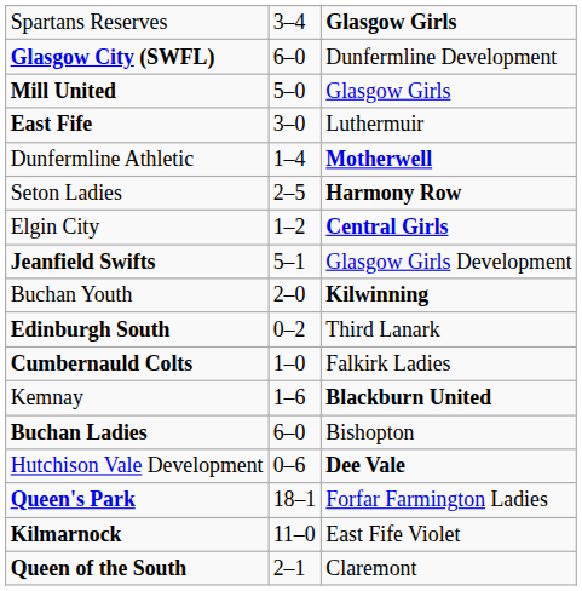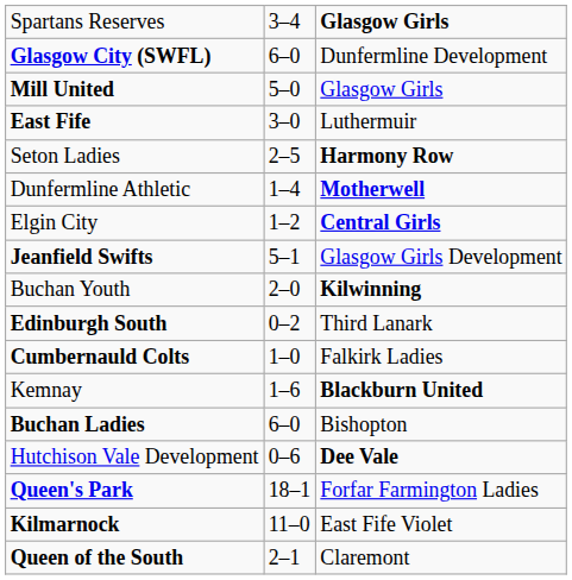rows swapped: Dunfermline Athletic <-> Seton Ladies
